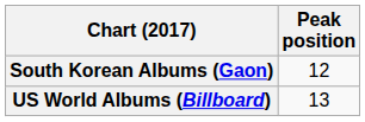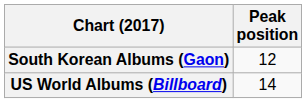US World Albums (Billboard) | Peak position: 13 -> 14
